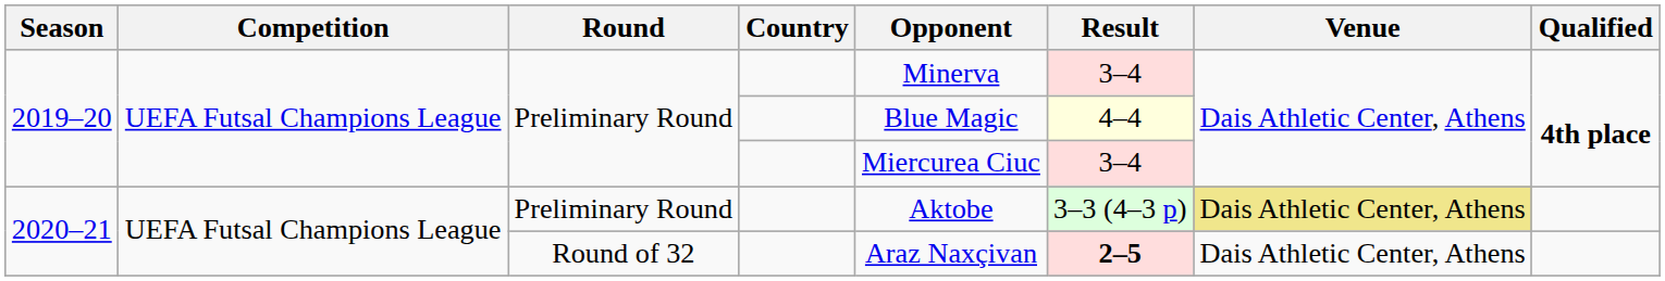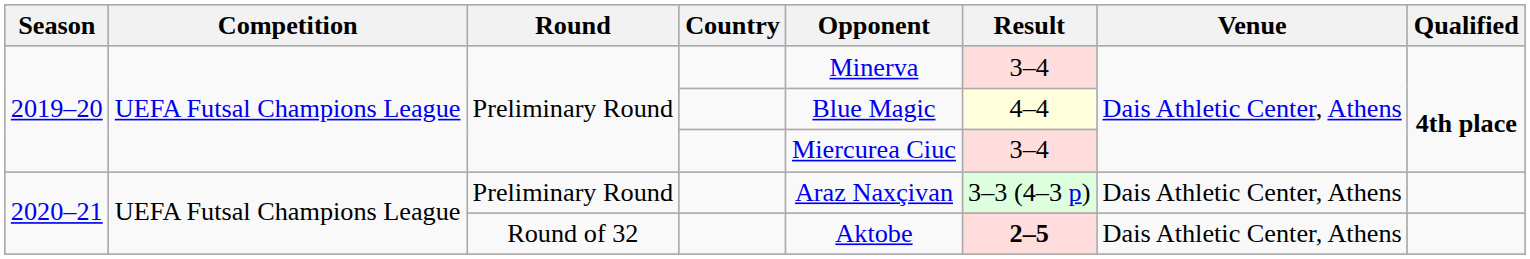2020–21 / Preliminary Round | Opponent: Aktobe -> Araz Naxçivan
2020–21 / Preliminary Round | Venue: khaki background -> no background
2020–21 / Round of 32 | Opponent: Araz Naxçivan -> Aktobe
